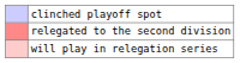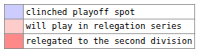rows swapped: will play in relegation series <-> relegated to the second division
